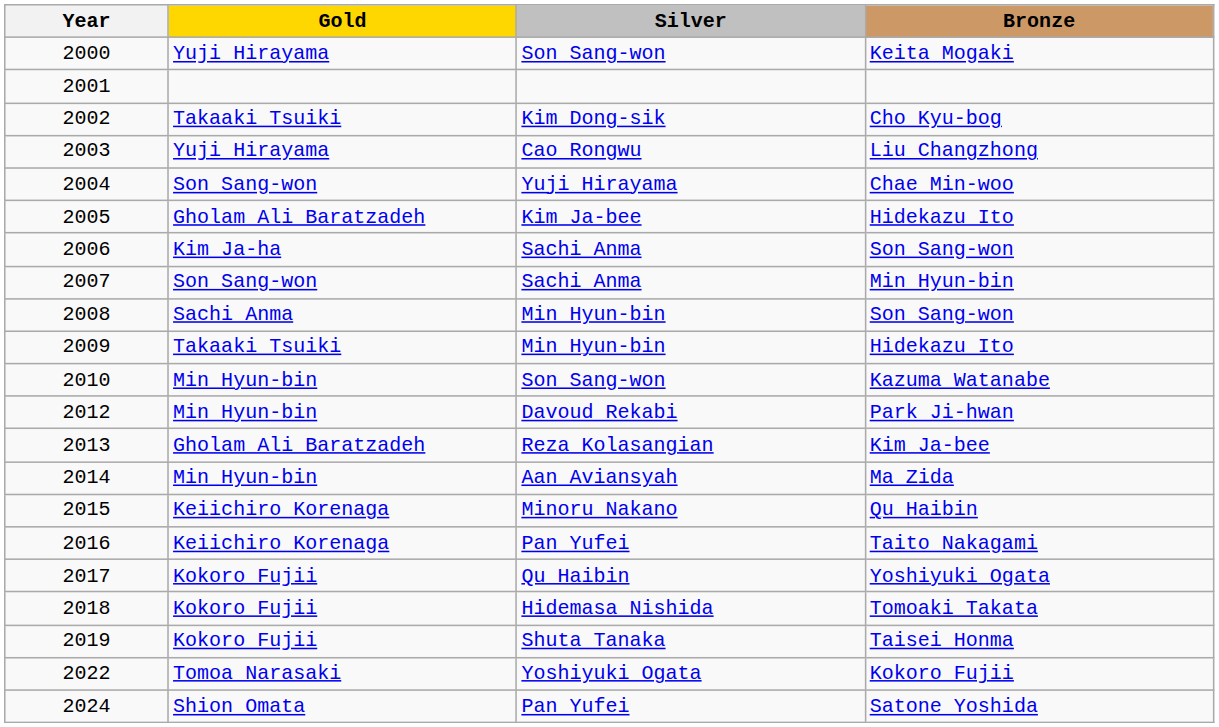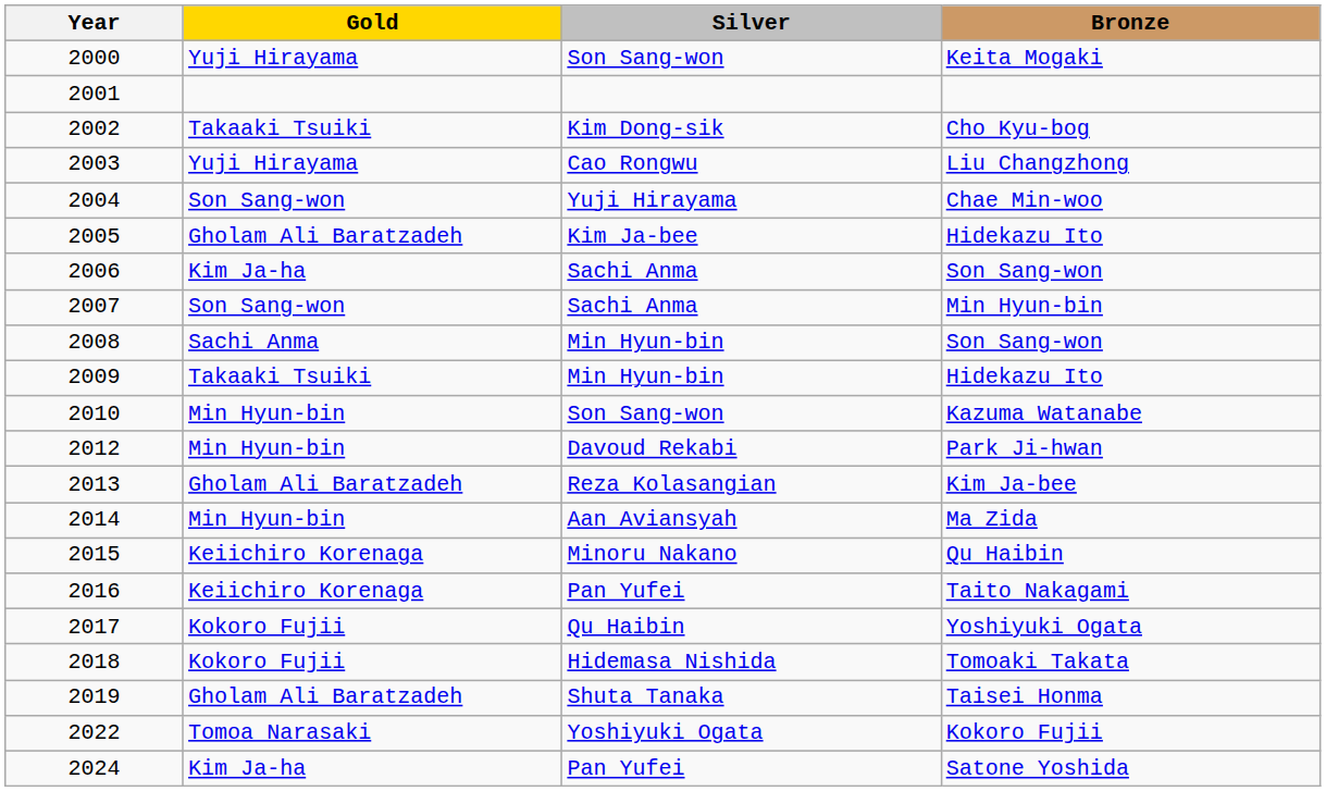Taisei Honma | Gold: Kokoro Fujii -> Gholam Ali Baratzadeh
Satone Yoshida | Gold: Shion Omata -> Kim Ja-ha
